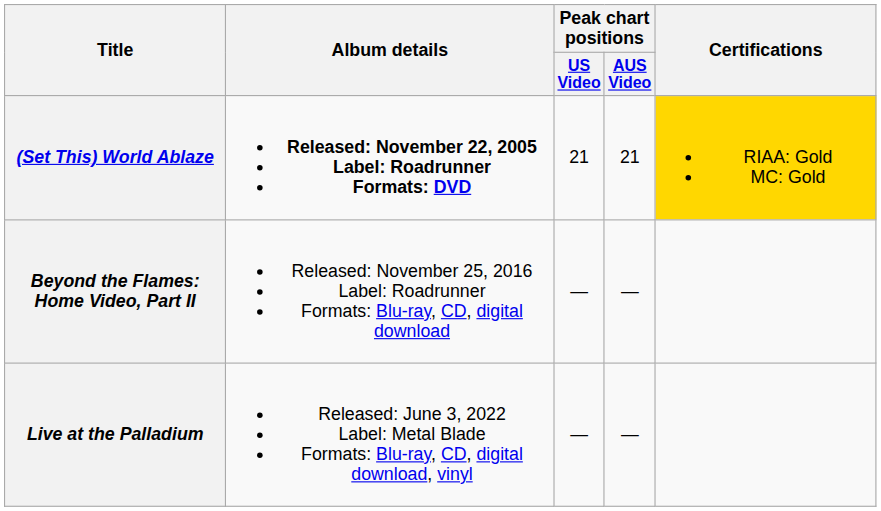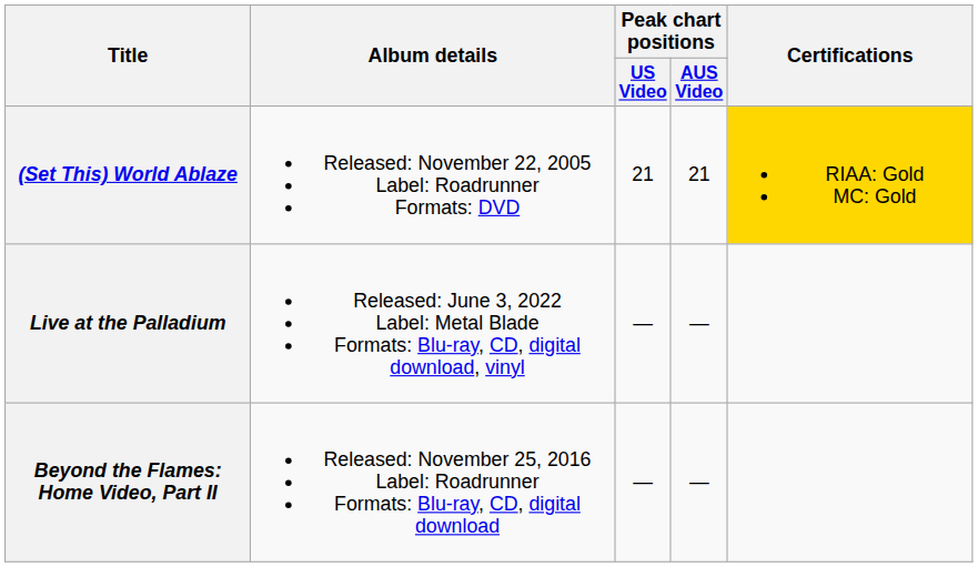(Set This) World Ablaze | Album details: bold -> normal
rows swapped: Beyond the Flames: Home Video, Part II <-> Live at the Palladium
